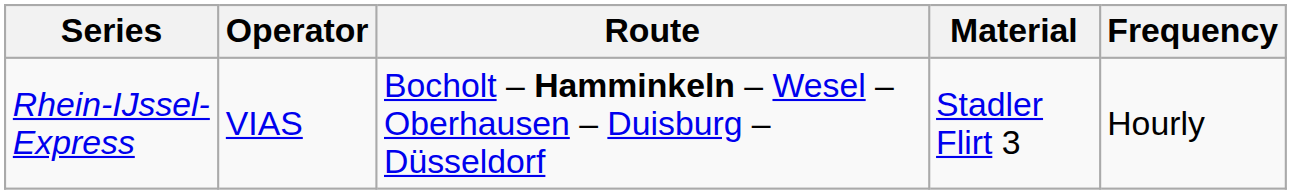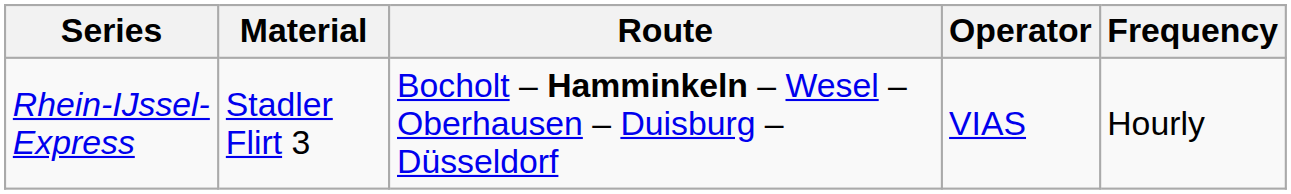columns swapped: Operator <-> Material
